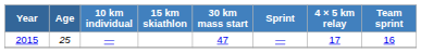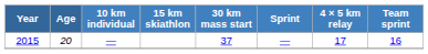2015 | Age: 25 -> 20
2015 | 30 km mass start: 47 -> 37
